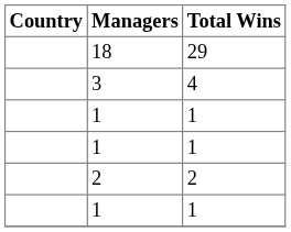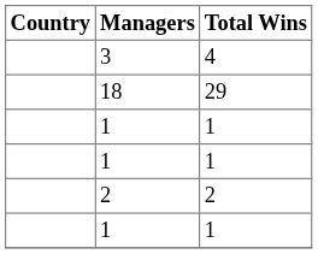rows swapped: 18 <-> 3
